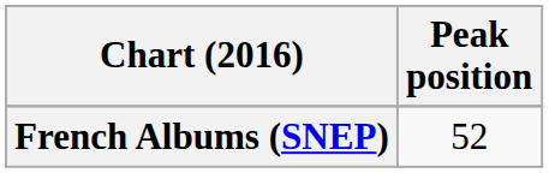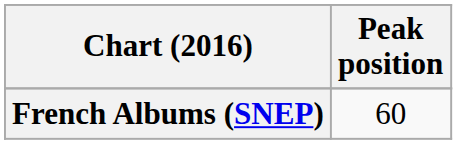French Albums (SNEP) | Peak position: 52 -> 60
